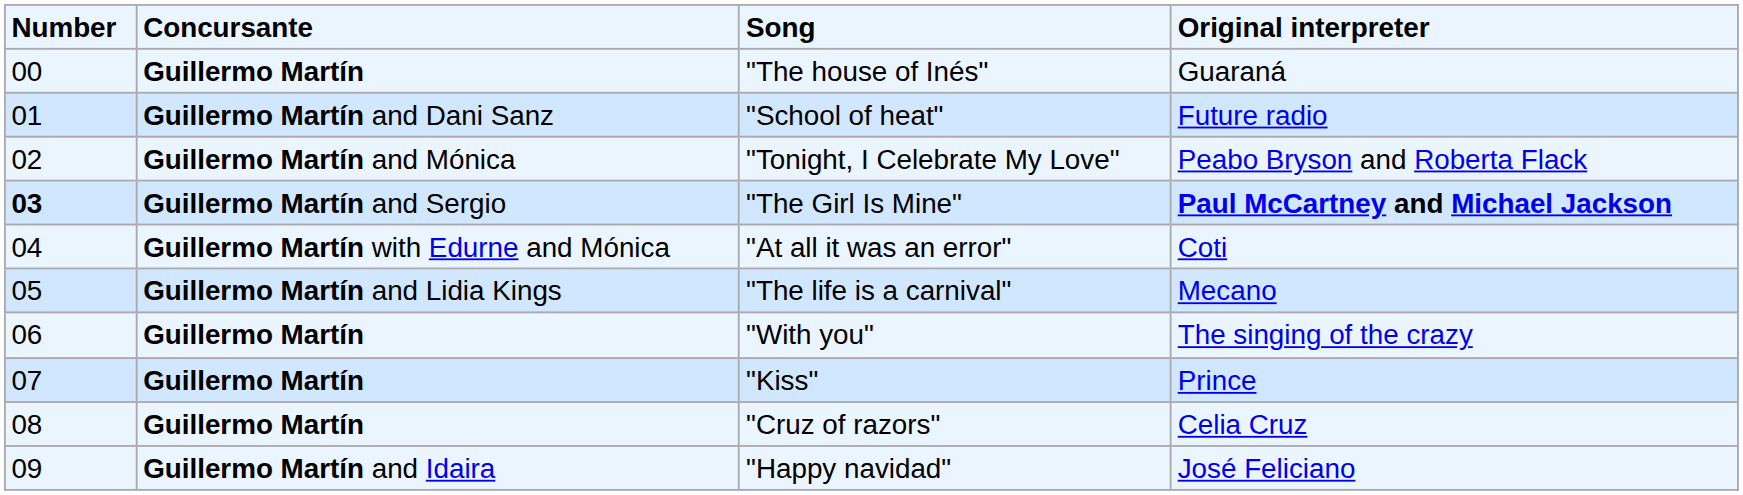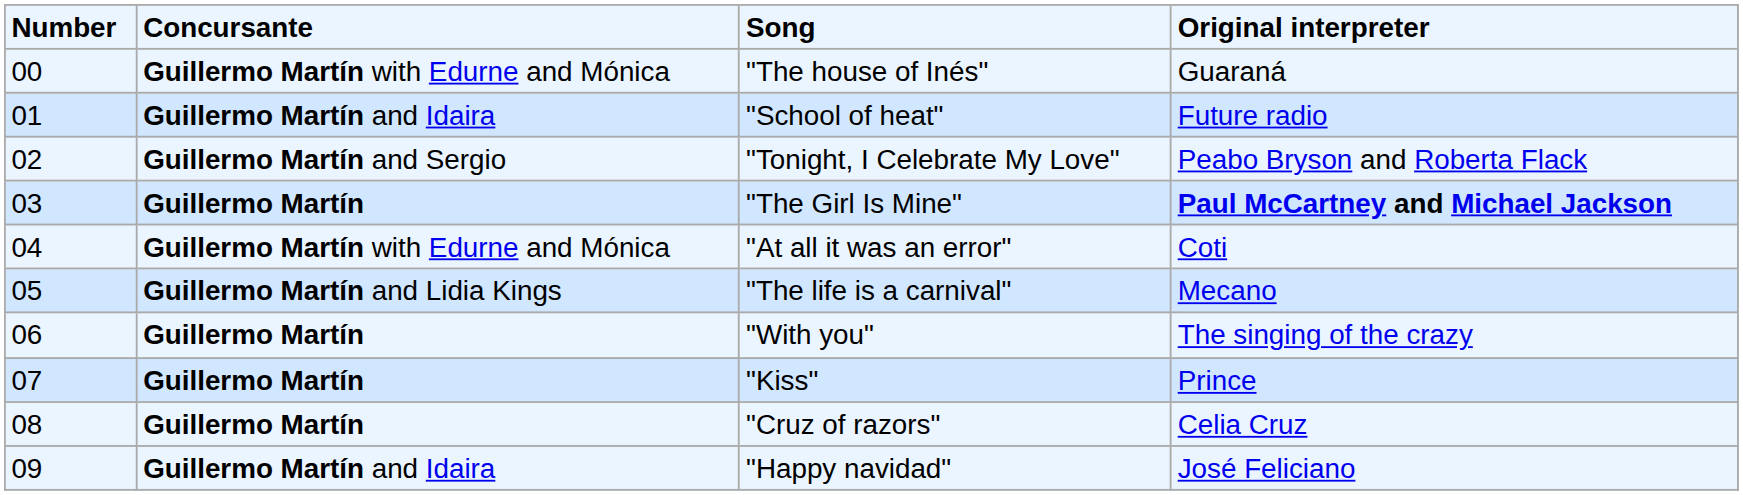"The house of Inés" | Concursante: Guillermo Martín -> Guillermo Martín with Edurne and Mónica
"School of heat" | Concursante: Guillermo Martín and Dani Sanz -> Guillermo Martín and Idaira
"Tonight, I Celebrate My Love" | Concursante: Guillermo Martín and Mónica -> Guillermo Martín and Sergio
"The Girl Is Mine" | Number: bold -> normal
"The Girl Is Mine" | Concursante: Guillermo Martín and Sergio -> Guillermo Martín
